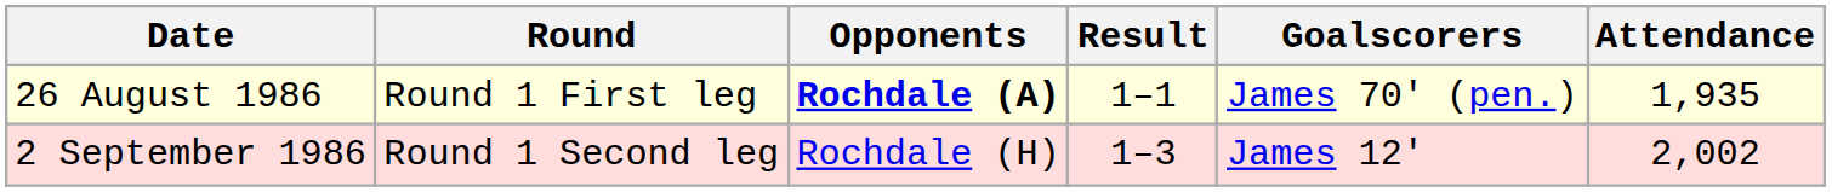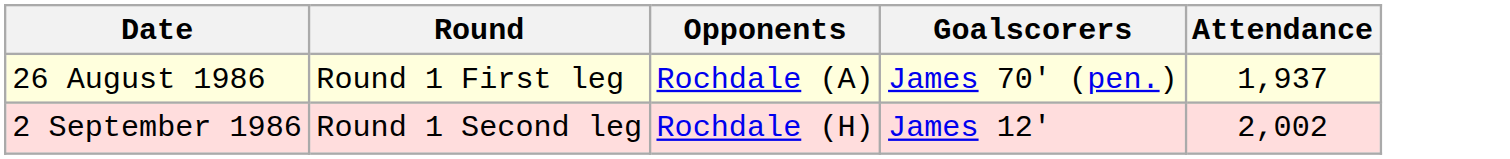- column: Result | 1–1 | 1–3
26 August 1986 | Opponents: bold -> normal
26 August 1986 | Attendance: 1,935 -> 1,937
